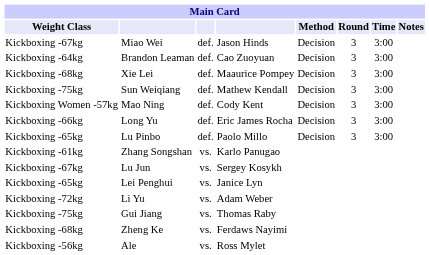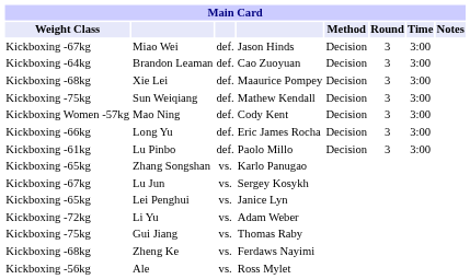Lu Pinbo | Weight Class: Kickboxing -65kg -> Kickboxing -61kg
Zhang Songshan | Weight Class: Kickboxing -61kg -> Kickboxing -65kg
